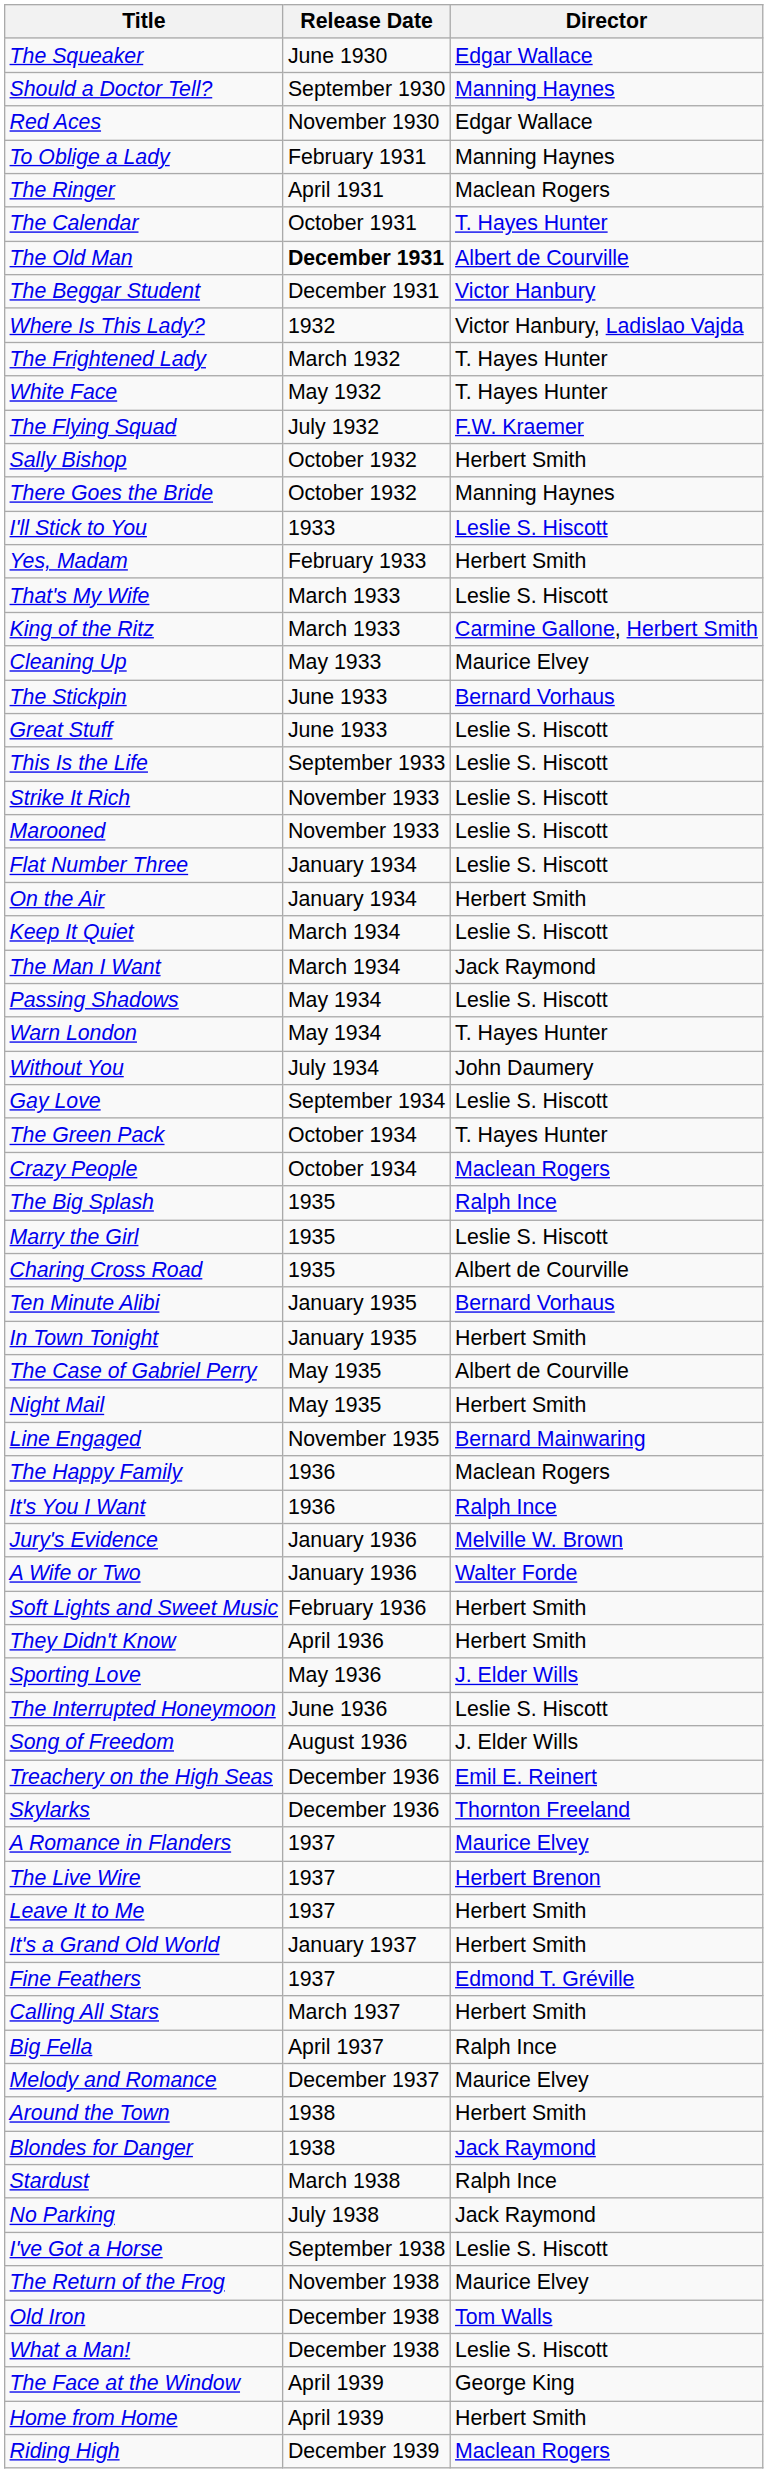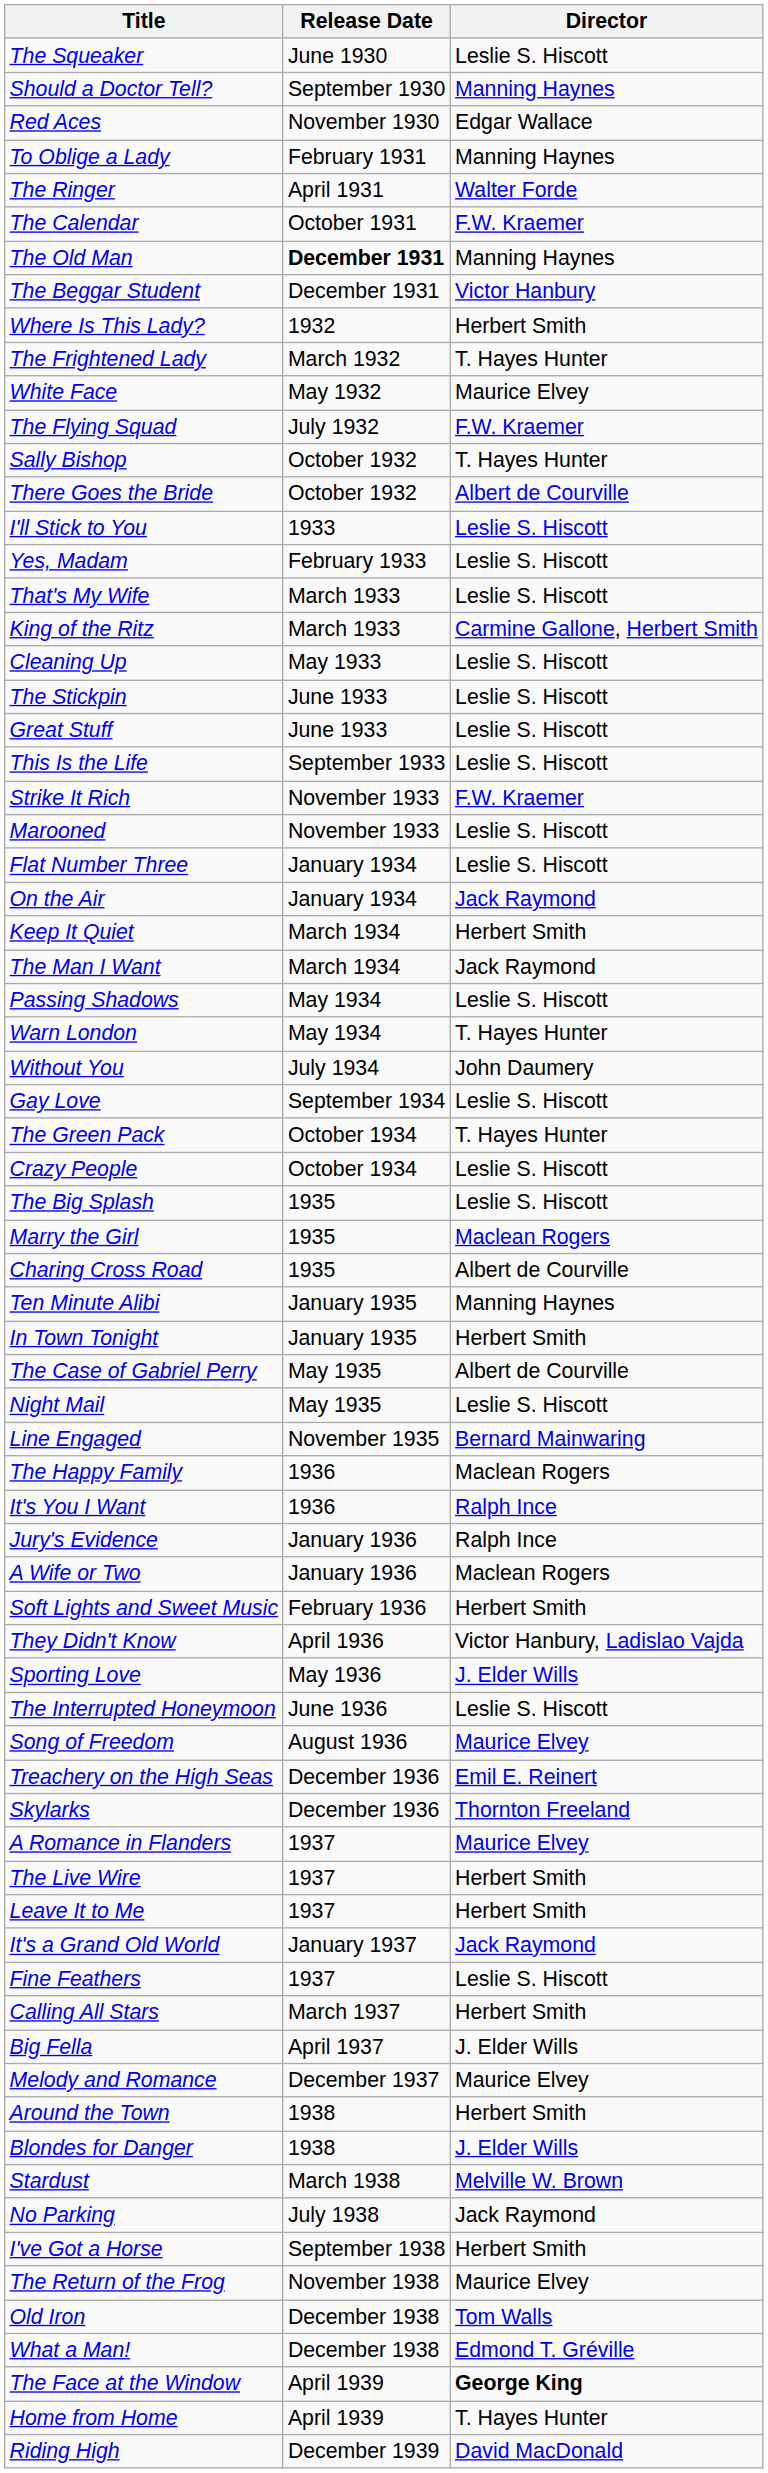The Squeaker | Director: Edgar Wallace -> Leslie S. Hiscott
The Ringer | Director: Maclean Rogers -> Walter Forde
The Calendar | Director: T. Hayes Hunter -> F.W. Kraemer
The Old Man | Director: Albert de Courville -> Manning Haynes
Where Is This Lady? | Director: Victor Hanbury, Ladislao Vajda -> Herbert Smith
White Face | Director: T. Hayes Hunter -> Maurice Elvey
Sally Bishop | Director: Herbert Smith -> T. Hayes Hunter
There Goes the Bride | Director: Manning Haynes -> Albert de Courville
Yes, Madam | Director: Herbert Smith -> Leslie S. Hiscott
Cleaning Up | Director: Maurice Elvey -> Leslie S. Hiscott
The Stickpin | Director: Bernard Vorhaus -> Leslie S. Hiscott
Strike It Rich | Director: Leslie S. Hiscott -> F.W. Kraemer
On the Air | Director: Herbert Smith -> Jack Raymond
Keep It Quiet | Director: Leslie S. Hiscott -> Herbert Smith
Crazy People | Director: Maclean Rogers -> Leslie S. Hiscott
The Big Splash | Director: Ralph Ince -> Leslie S. Hiscott
Marry the Girl | Director: Leslie S. Hiscott -> Maclean Rogers
Ten Minute Alibi | Director: Bernard Vorhaus -> Manning Haynes
Night Mail | Director: Herbert Smith -> Leslie S. Hiscott
Jury's Evidence | Director: Melville W. Brown -> Ralph Ince
A Wife or Two | Director: Walter Forde -> Maclean Rogers
They Didn't Know | Director: Herbert Smith -> Victor Hanbury, Ladislao Vajda
Song of Freedom | Director: J. Elder Wills -> Maurice Elvey
The Live Wire | Director: Herbert Brenon -> Herbert Smith
It's a Grand Old World | Director: Herbert Smith -> Jack Raymond
Fine Feathers | Director: Edmond T. Gréville -> Leslie S. Hiscott
Big Fella | Director: Ralph Ince -> J. Elder Wills
Blondes for Danger | Director: Jack Raymond -> J. Elder Wills
Stardust | Director: Ralph Ince -> Melville W. Brown
I've Got a Horse | Director: Leslie S. Hiscott -> Herbert Smith
What a Man! | Director: Leslie S. Hiscott -> Edmond T. Gréville
The Face at the Window | Director: normal -> bold
Home from Home | Director: Herbert Smith -> T. Hayes Hunter
Riding High | Director: Maclean Rogers -> David MacDonald
